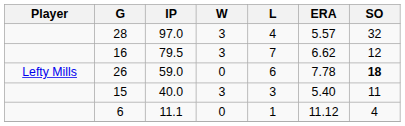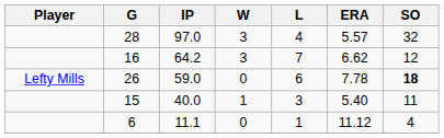16 | IP: 79.5 -> 64.2
15 | W: 3 -> 1
